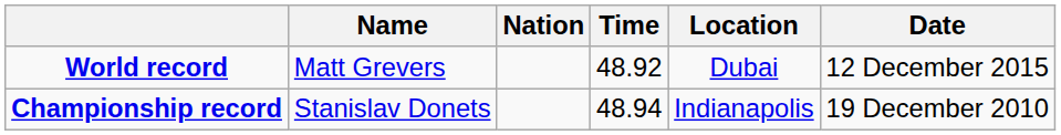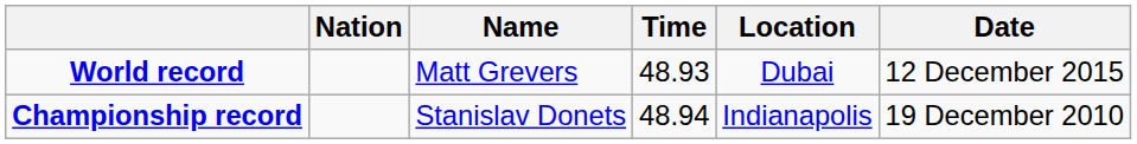columns swapped: Name <-> Nation
World record | Time: 48.92 -> 48.93
